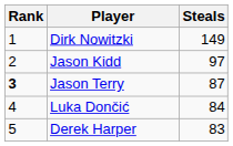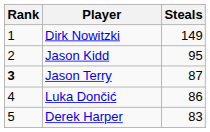Jason Kidd | Steals: 97 -> 95
Luka Dončić | Steals: 84 -> 86
